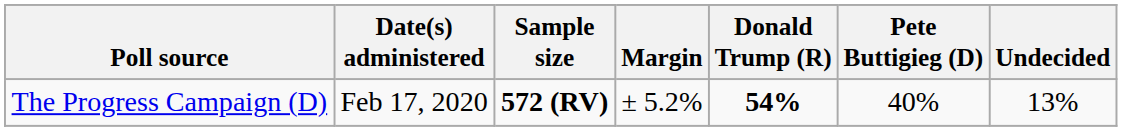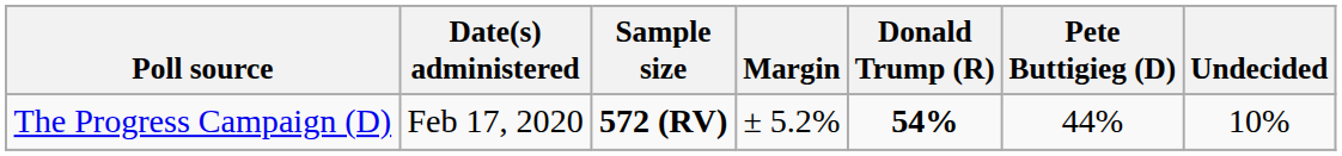The Progress Campaign (D) | Pete Buttigieg (D): 40% -> 44%
The Progress Campaign (D) | Undecided: 13% -> 10%
